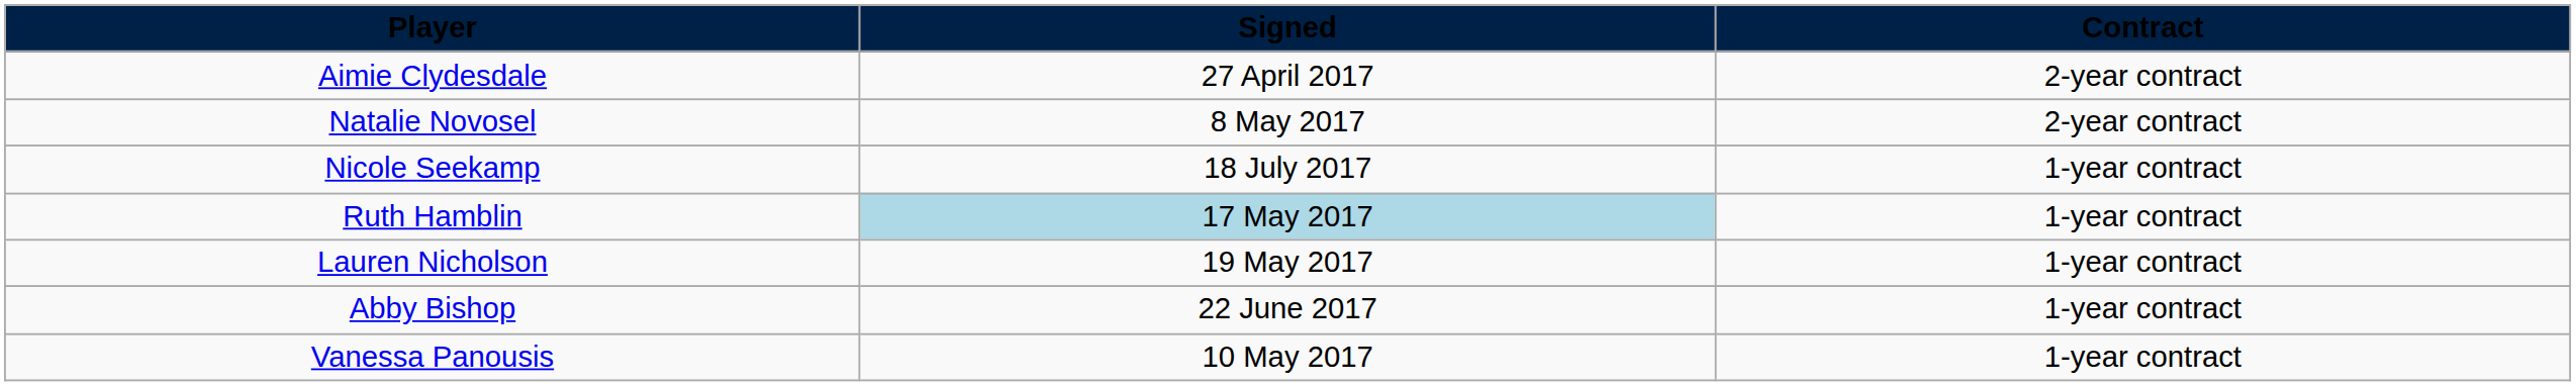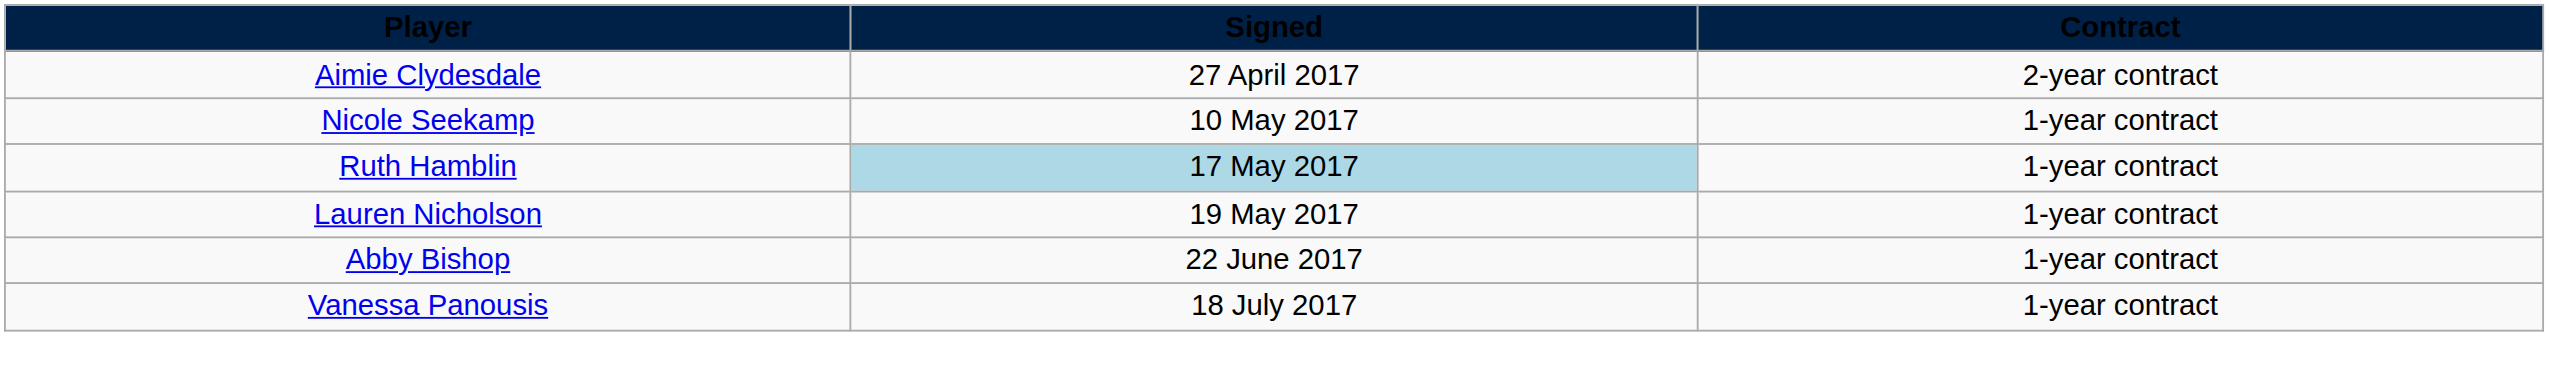- row: Natalie Novosel | 8 May 2017 | 2-year contract
Nicole Seekamp | Signed: 18 July 2017 -> 10 May 2017
Vanessa Panousis | Signed: 10 May 2017 -> 18 July 2017
